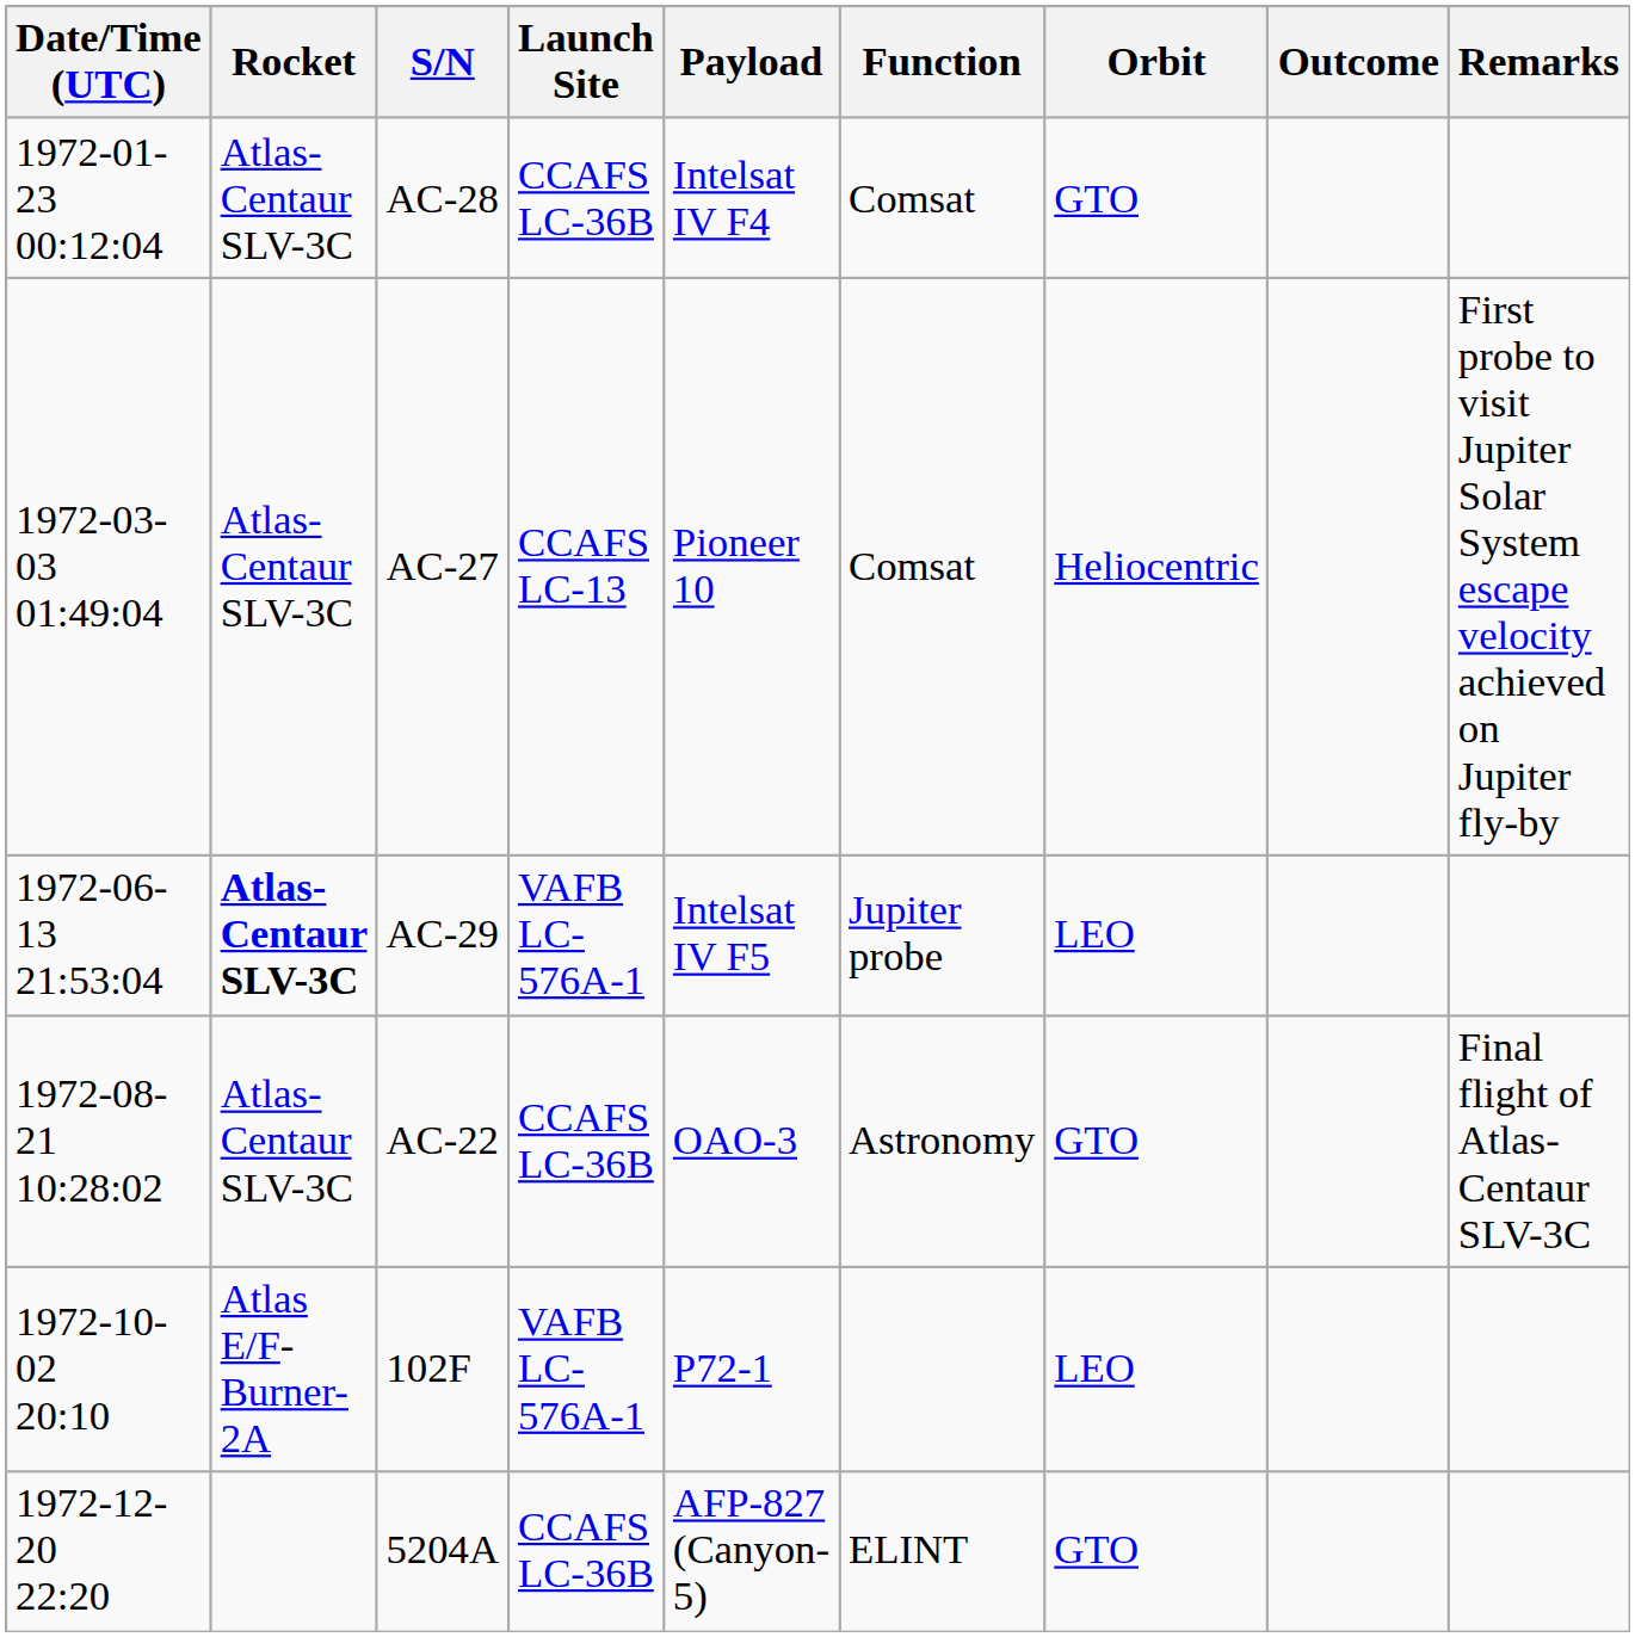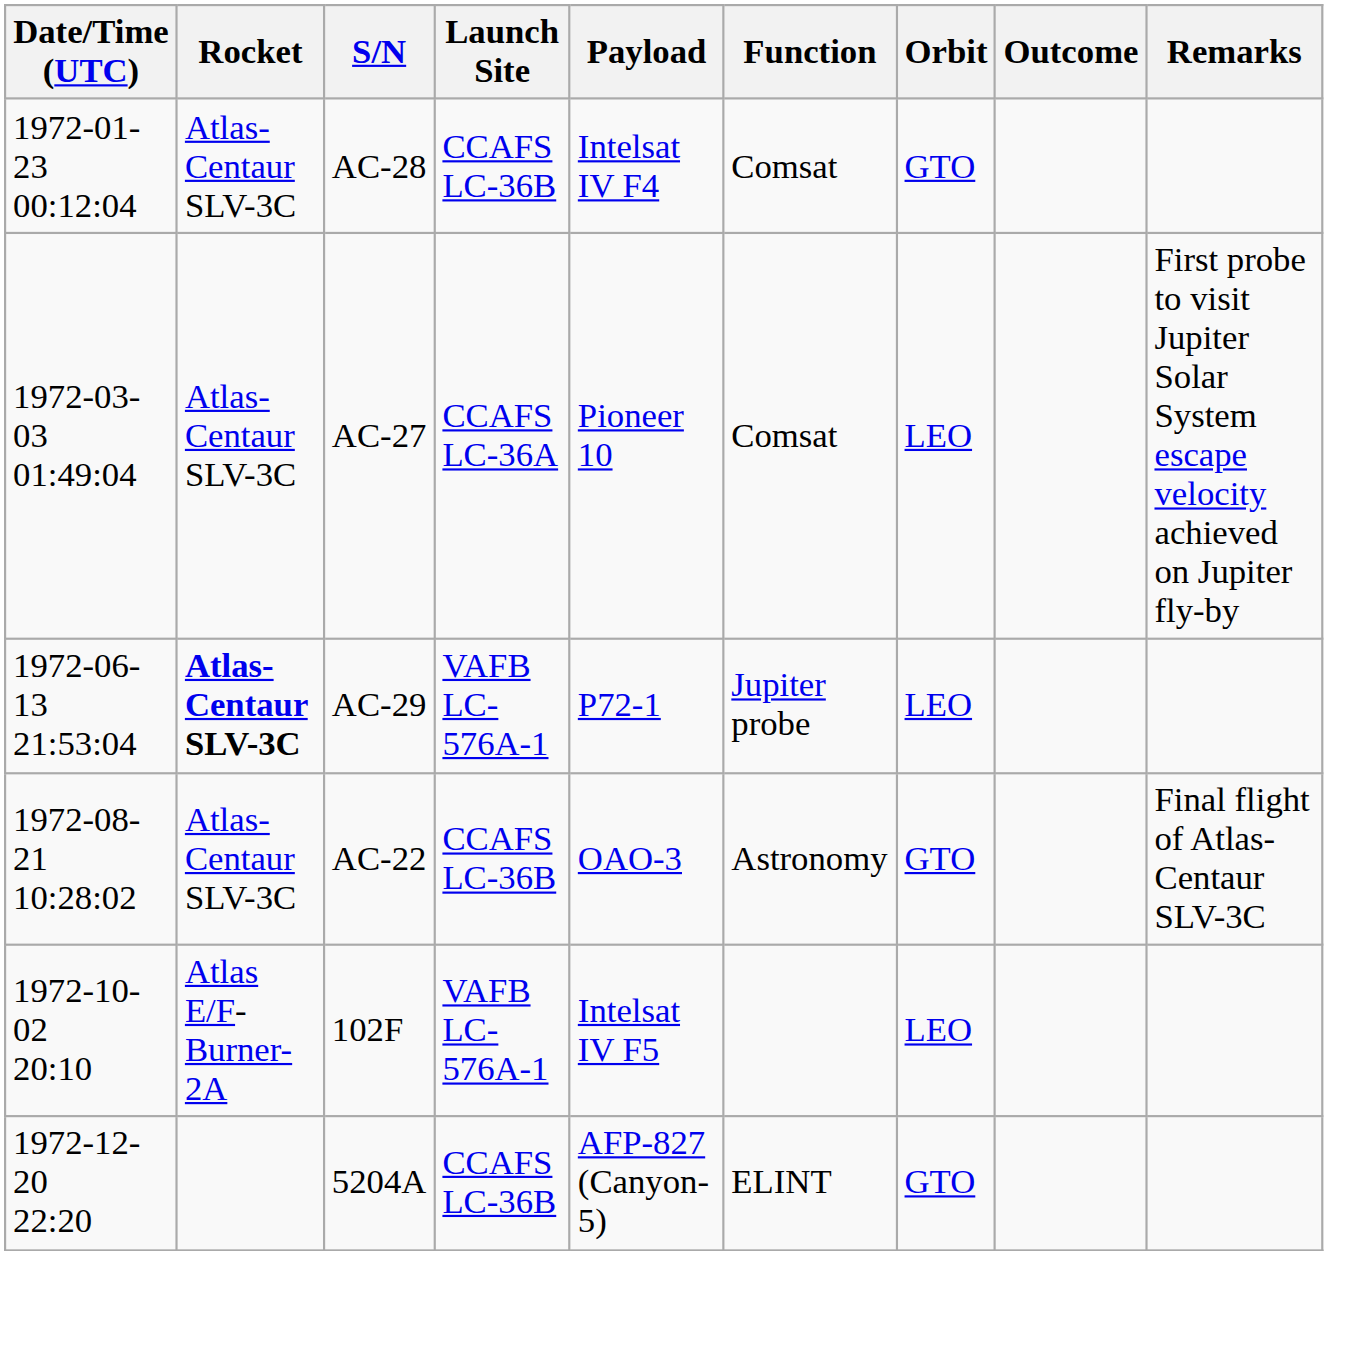AC-27 | Launch Site: CCAFS LC-13 -> CCAFS LC-36A
AC-27 | Orbit: Heliocentric -> LEO
AC-29 | Payload: Intelsat IV F5 -> P72-1
102F | Payload: P72-1 -> Intelsat IV F5
